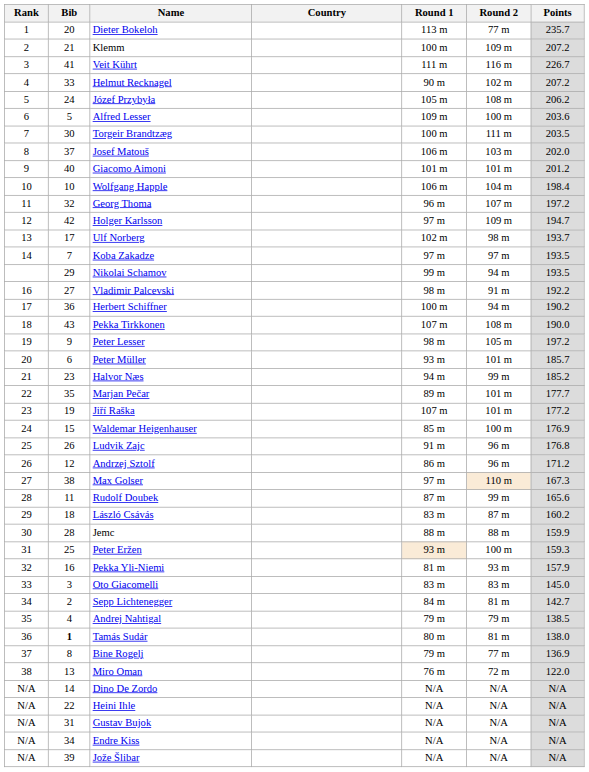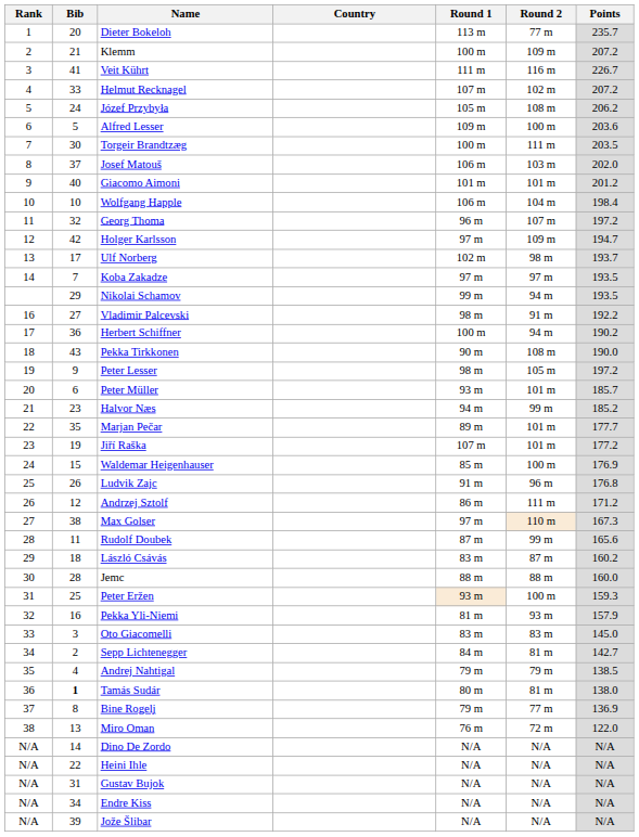Helmut Recknagel | Round 1: 90 m -> 107 m
Pekka Tirkkonen | Round 1: 107 m -> 90 m
Andrzej Sztolf | Round 2: 96 m -> 111 m
Jemc | Points: 159.9 -> 160.0
